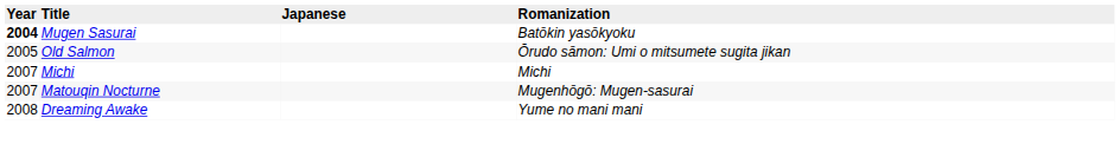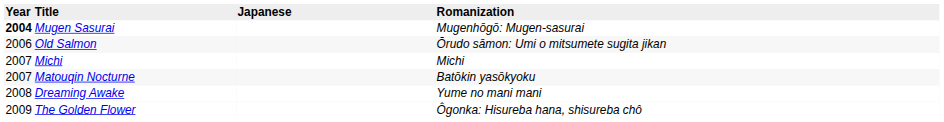Mugen Sasurai | Romanization: Batōkin yasōkyoku -> Mugenhōgō: Mugen-sasurai
Old Salmon | Year: 2005 -> 2006
Matouqin Nocturne | Romanization: Mugenhōgō: Mugen-sasurai -> Batōkin yasōkyoku
+ row: 2009 | The Golden Flower | Ôgonka: Hisureba hana, shisureba chô
